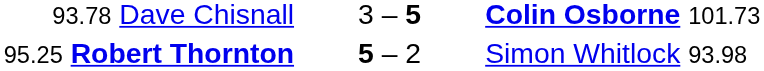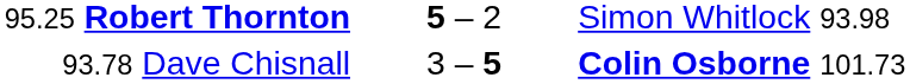rows swapped: 95.25 Robert Thornton <-> 93.78 Dave Chisnall
